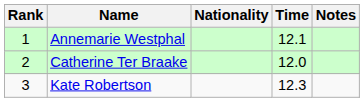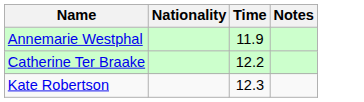- column: Rank | 1 | 2 | 3
Annemarie Westphal | Time: 12.1 -> 11.9
Catherine Ter Braake | Time: 12.0 -> 12.2
